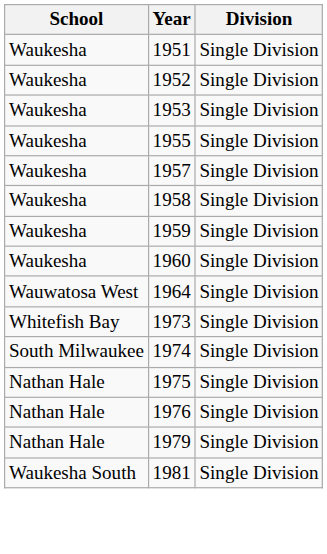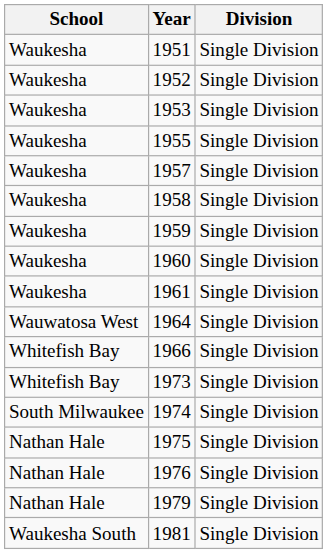+ row: Waukesha | 1961 | Single Division
+ row: Whitefish Bay | 1966 | Single Division
